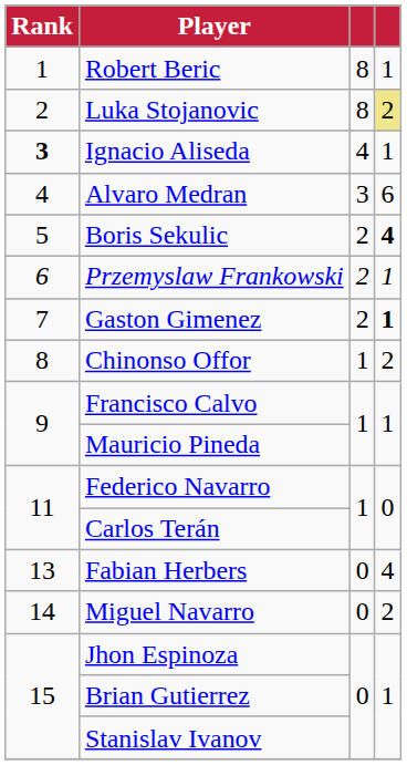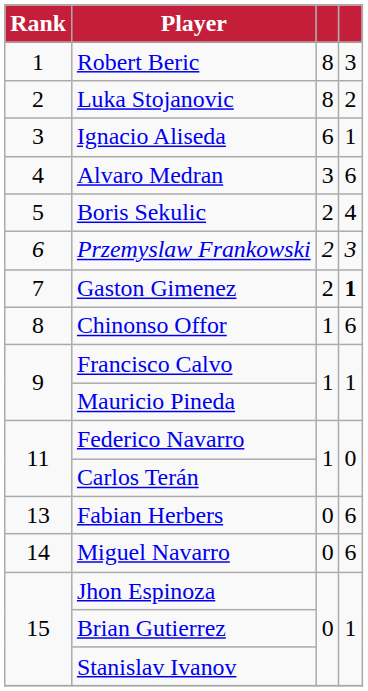Robert Beric | column 4: 1 -> 3
Luka Stojanovic | column 4: khaki background -> no background
Ignacio Aliseda | Rank: bold -> normal
Ignacio Aliseda | column 3: 4 -> 6
Boris Sekulic | column 4: bold -> normal
Przemyslaw Frankowski | column 4: 1 -> 3
Chinonso Offor | column 4: 2 -> 6
Fabian Herbers | column 4: 4 -> 6
Miguel Navarro | column 4: 2 -> 6
